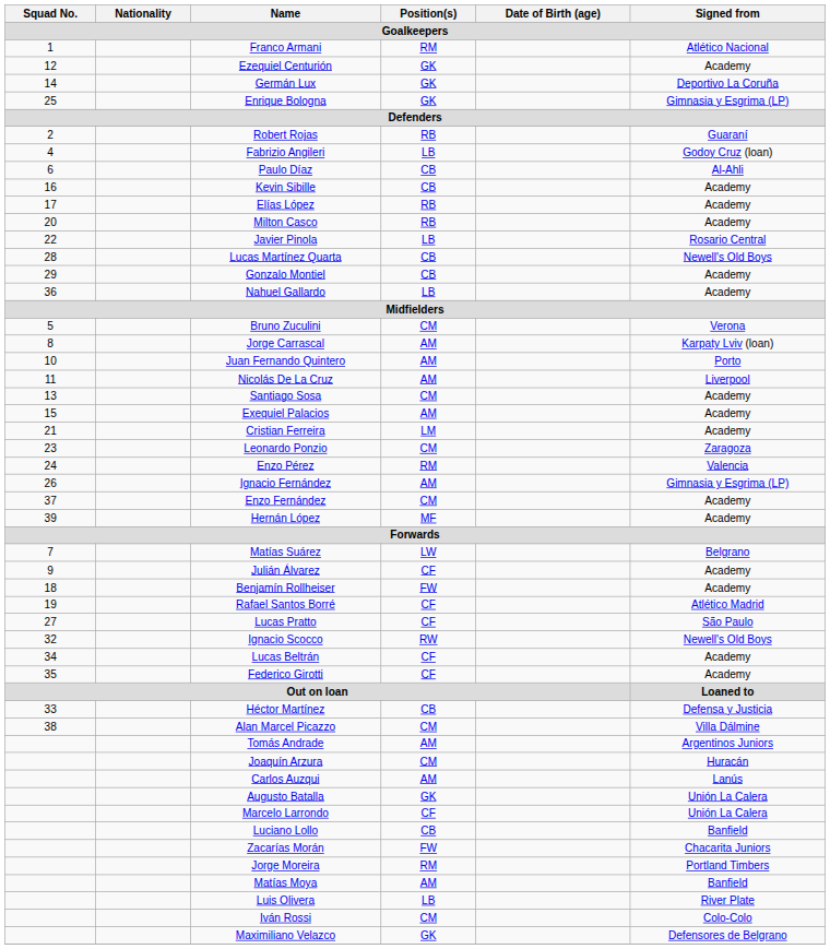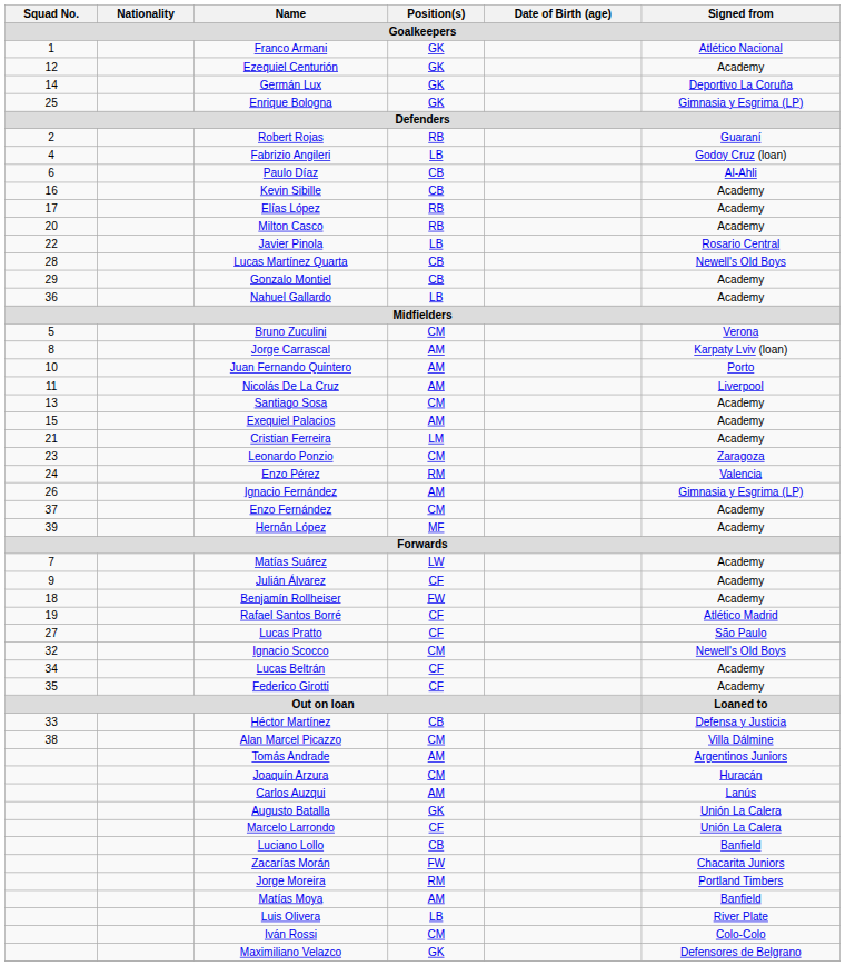Franco Armani | Position(s) / Goalkeepers: RM -> GK
Matías Suárez | Signed from / Goalkeepers: Belgrano -> Academy
Ignacio Scocco | Position(s) / Goalkeepers: RW -> CM
